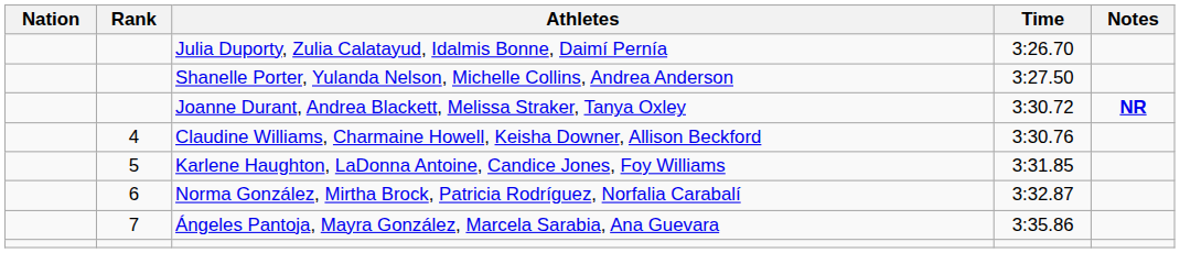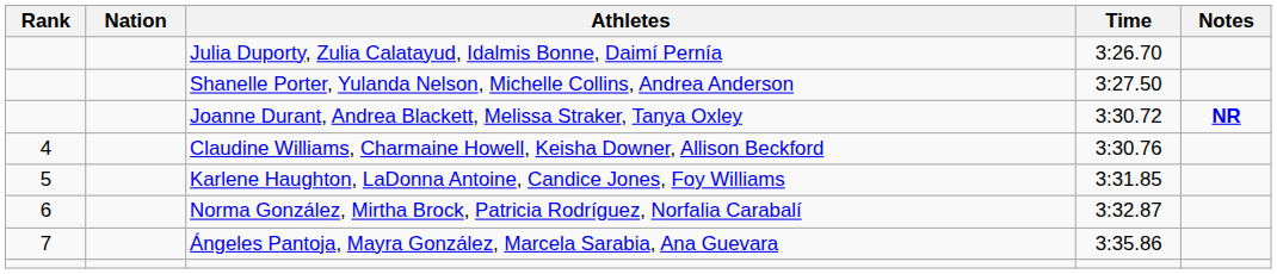columns swapped: Rank <-> Nation
